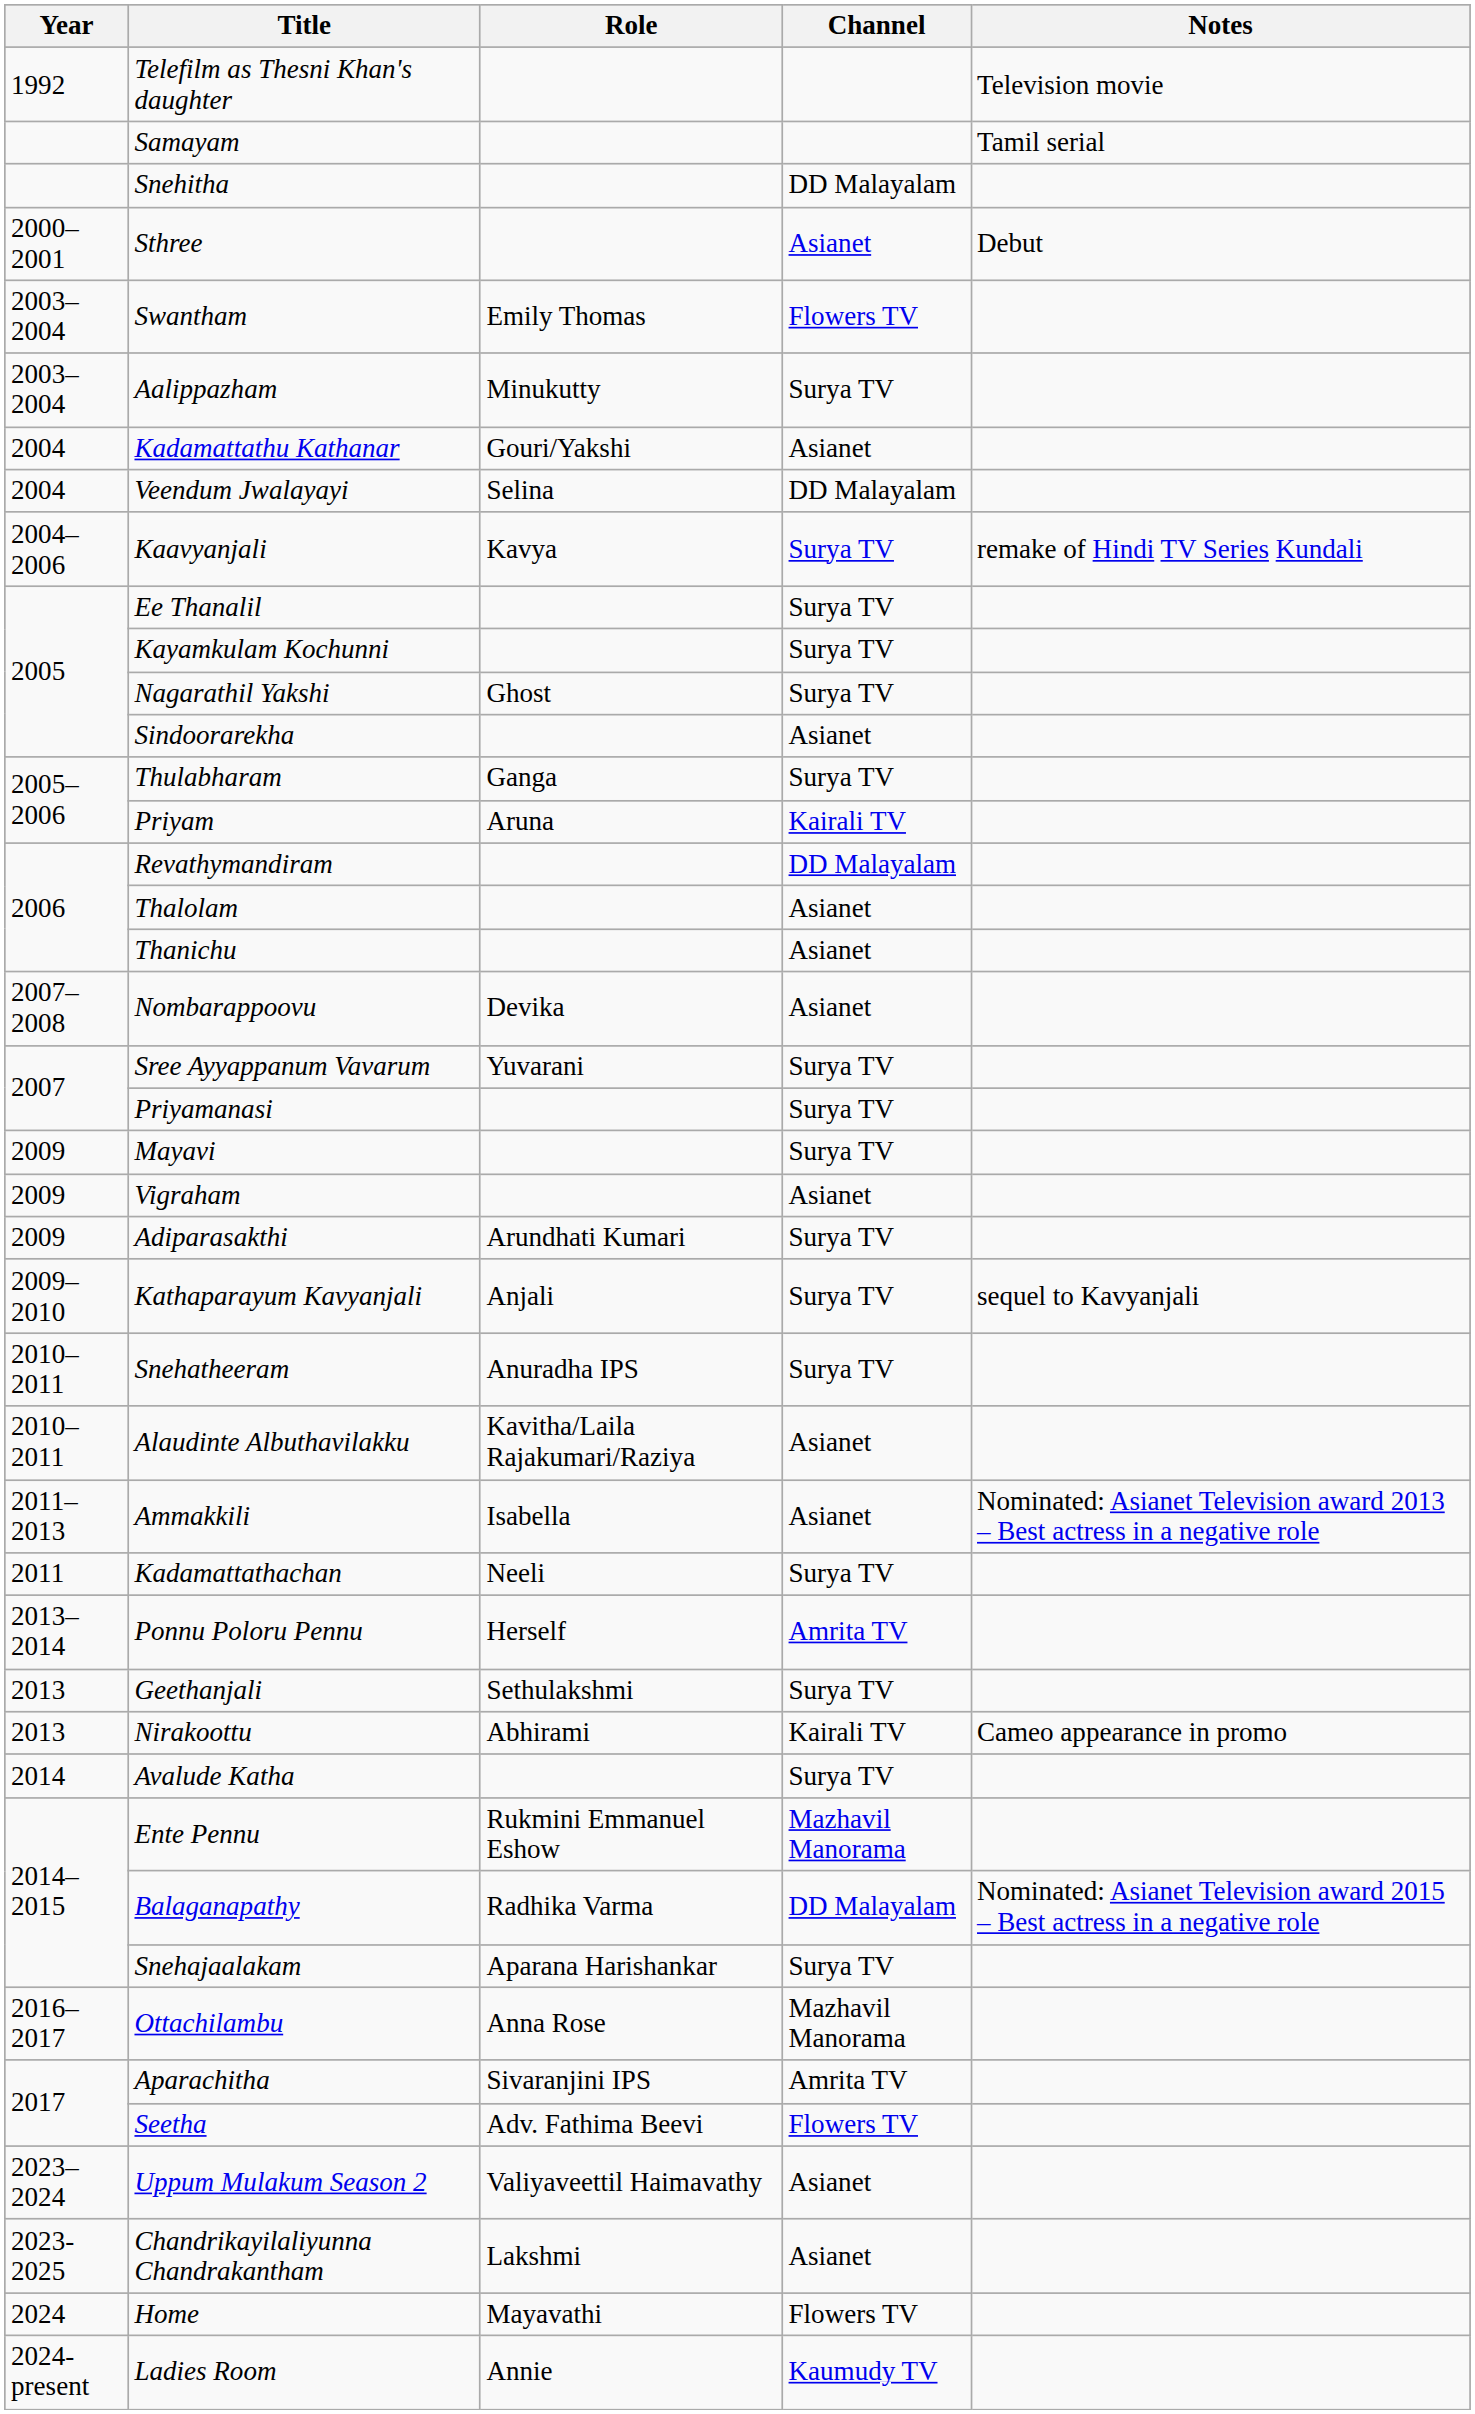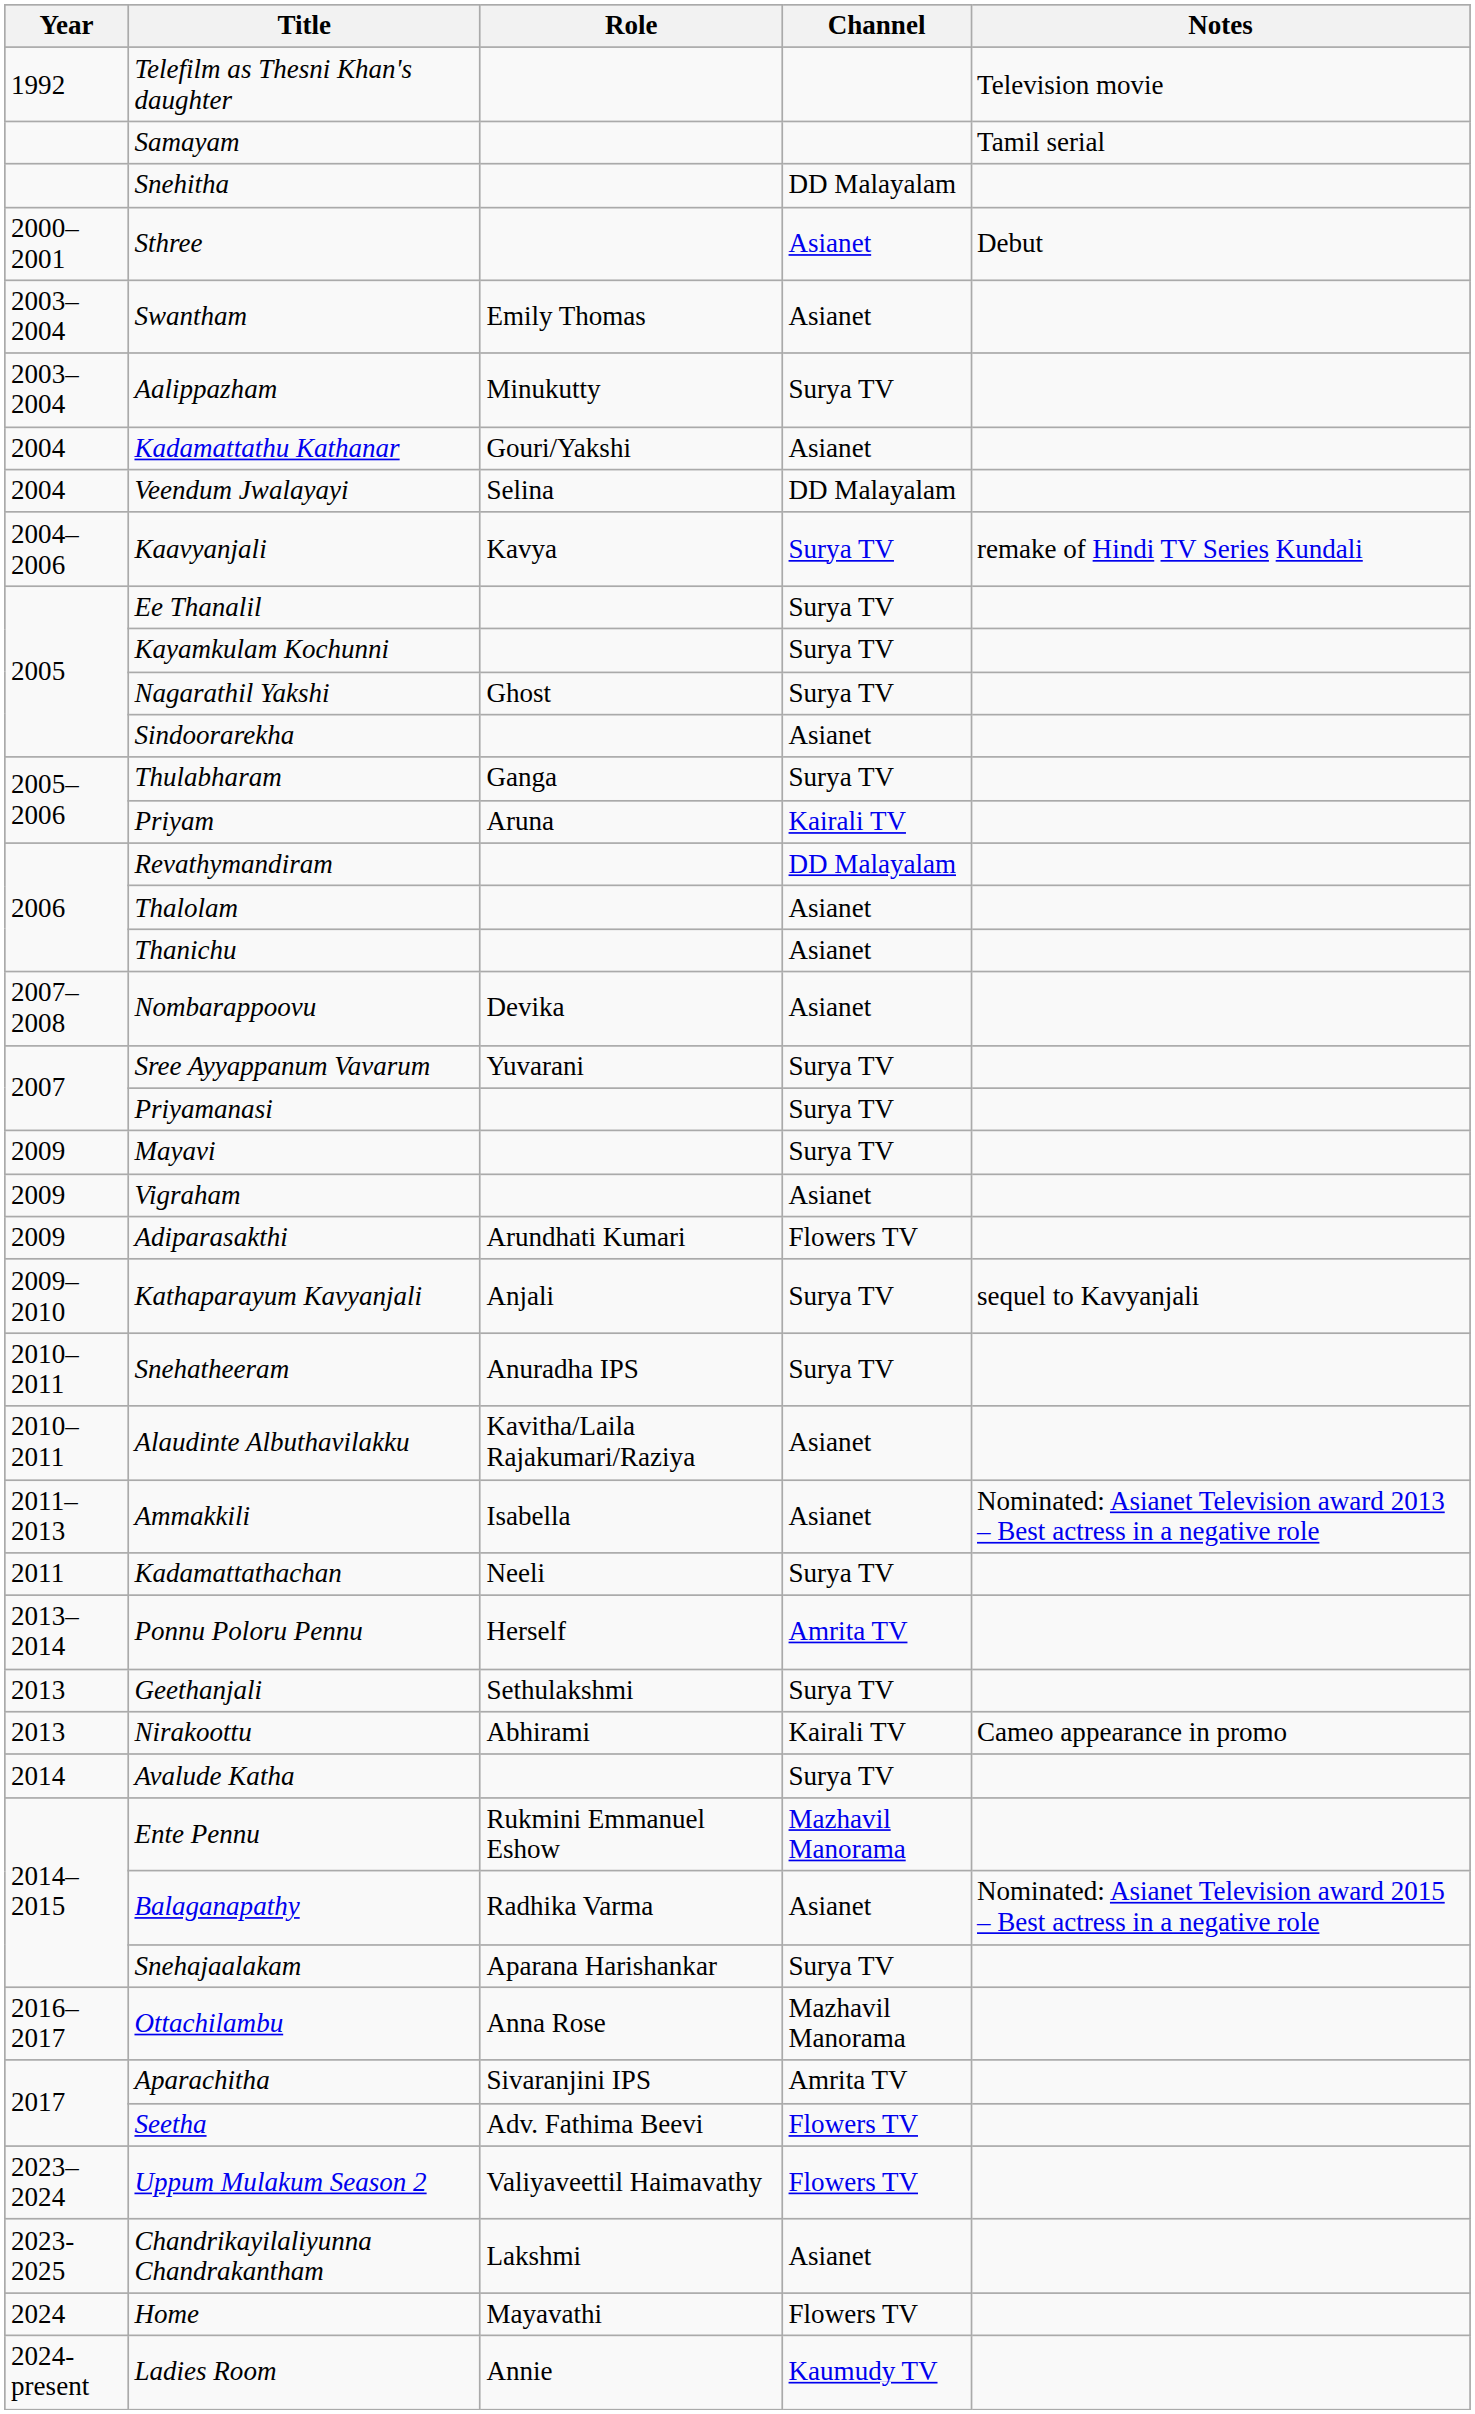Swantham | Channel: Flowers TV -> Asianet
Adiparasakthi | Channel: Surya TV -> Flowers TV
Balaganapathy | Channel: DD Malayalam -> Asianet
Uppum Mulakum Season 2 | Channel: Asianet -> Flowers TV
